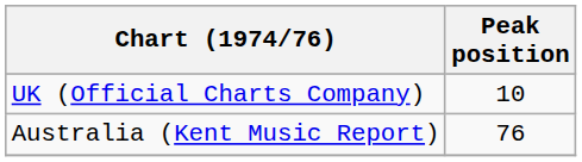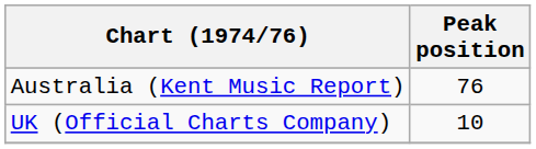rows swapped: Australia (Kent Music Report) <-> UK (Official Charts Company)
